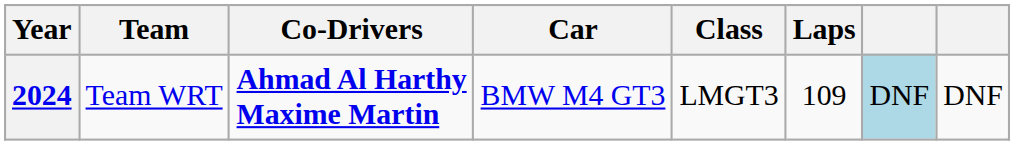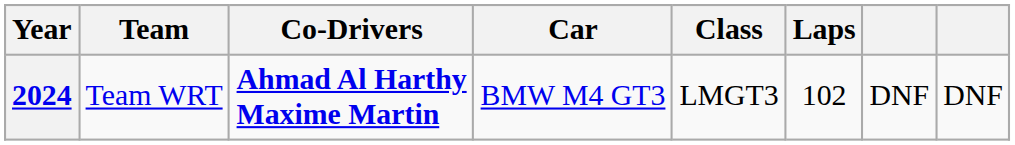2024 | Laps: 109 -> 102
2024 | column 7: lightblue background -> no background
